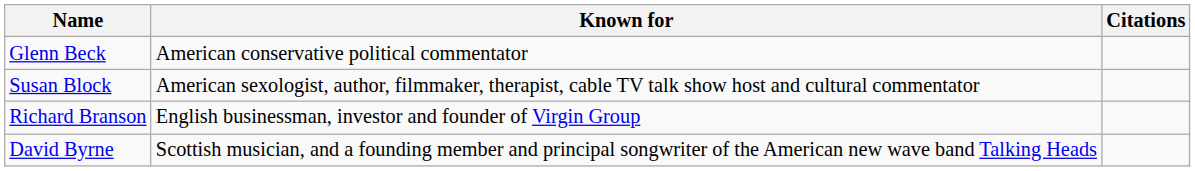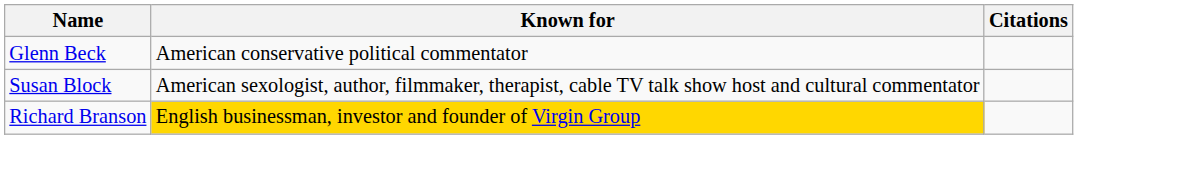Richard Branson | Known for: no background -> gold background
- row: David Byrne | Scottish musician, and a founding member and principal songwriter of the American new wave band Talking Heads
